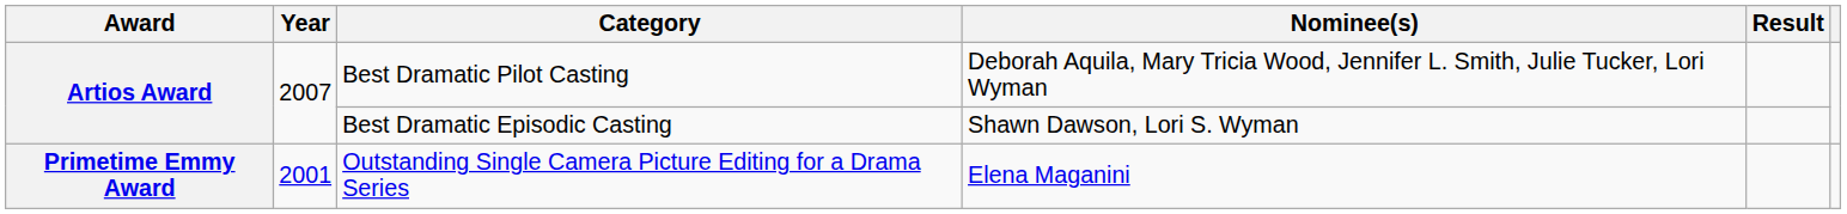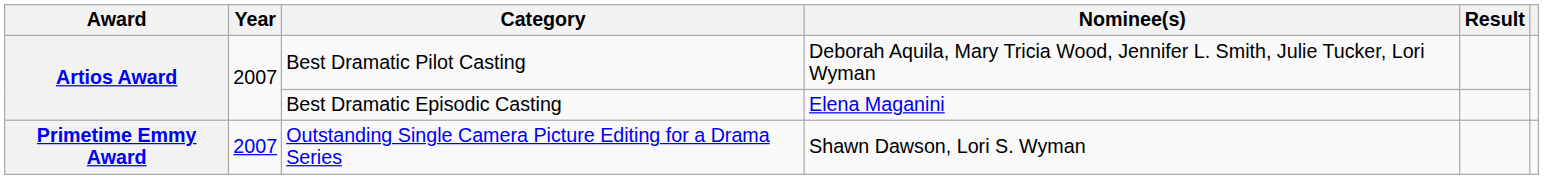Best Dramatic Episodic Casting | Nominee(s): Shawn Dawson, Lori S. Wyman -> Elena Maganini
Outstanding Single Camera Picture Editing for a Drama Series | Year: 2001 -> 2007
Outstanding Single Camera Picture Editing for a Drama Series | Nominee(s): Elena Maganini -> Shawn Dawson, Lori S. Wyman
